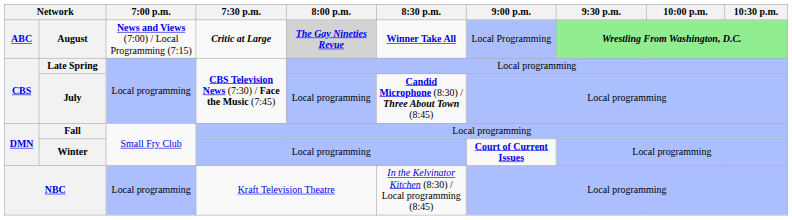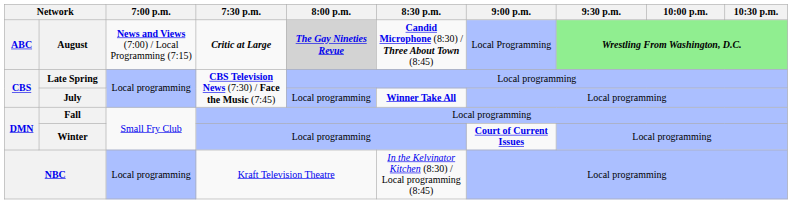August | 8:30 p.m.: Winner Take All -> Candid Microphone (8:30) / Three About Town (8:45)
July | 8:30 p.m.: Candid Microphone (8:30) / Three About Town (8:45) -> Winner Take All
